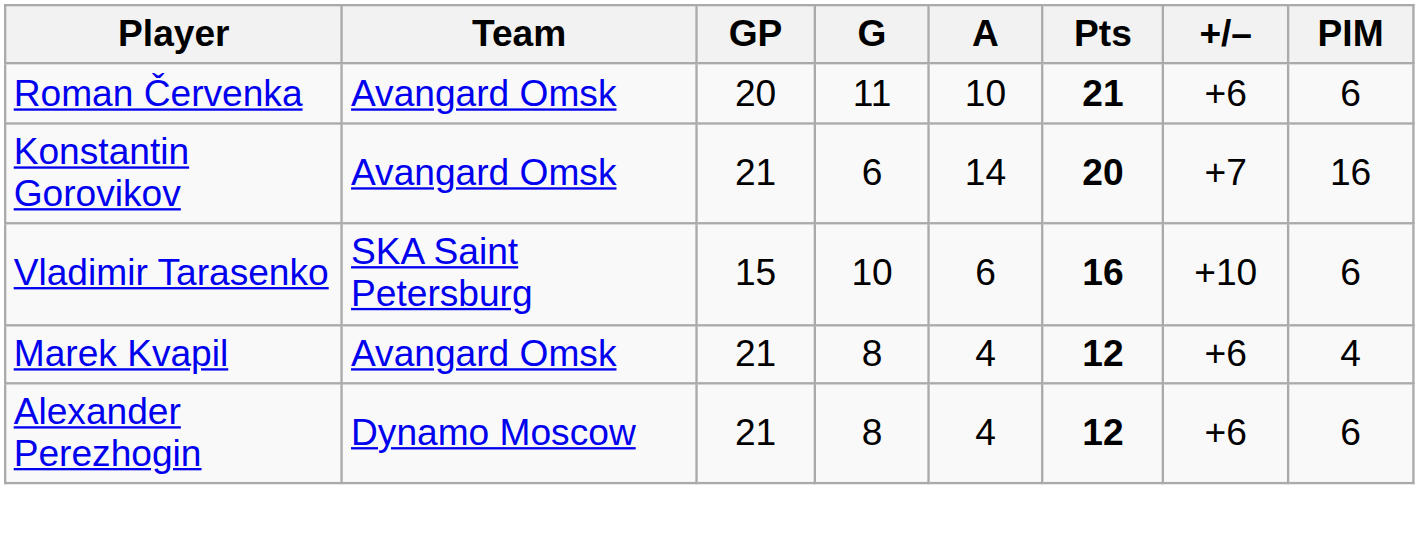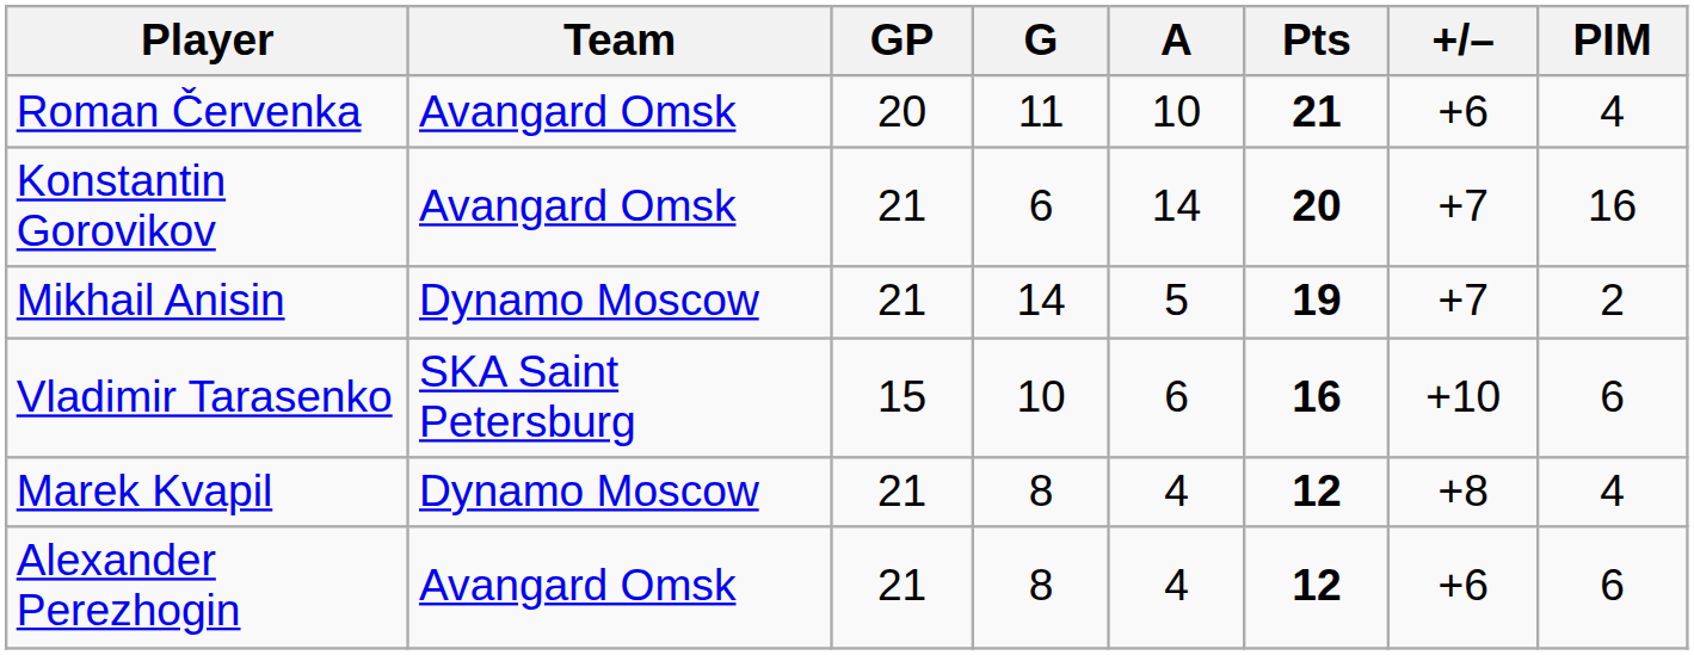Roman Červenka | PIM: 6 -> 4
+ row: Mikhail Anisin | Dynamo Moscow | 21 | 14 | 5 | 19 | +7 | 2
Marek Kvapil | Team: Avangard Omsk -> Dynamo Moscow
Marek Kvapil | +/–: +6 -> +8
Alexander Perezhogin | Team: Dynamo Moscow -> Avangard Omsk
